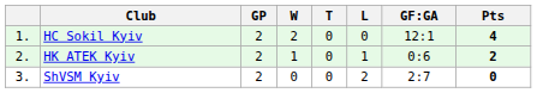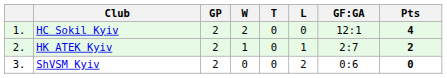HK ATEK Kyiv | GF:GA: 0:6 -> 2:7
ShVSM Kyiv | GF:GA: 2:7 -> 0:6
